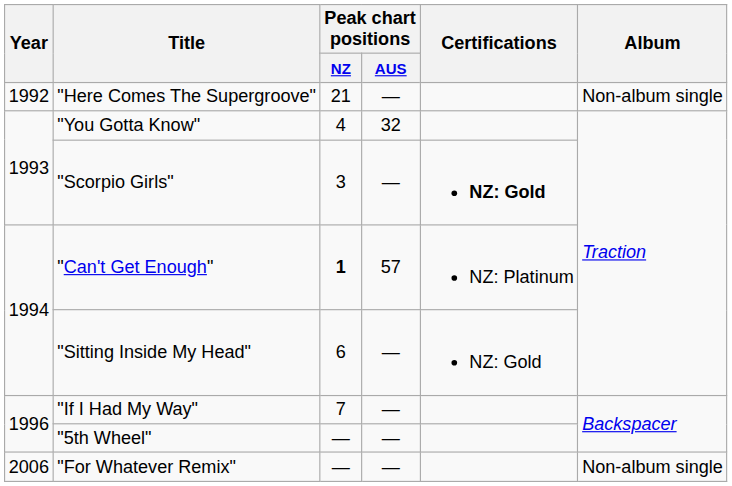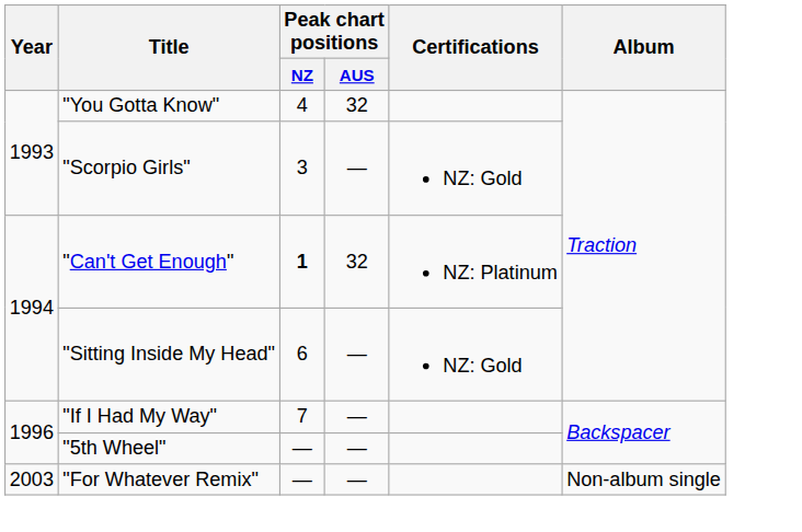- row: 1992 | "Here Comes The Supergroove" | 21 | — | Non-album single
"Scorpio Girls" | Certifications: bold -> normal
"Can't Get Enough" | Peak chart positions / AUS: 57 -> 32
"For Whatever Remix" | Year: 2006 -> 2003
